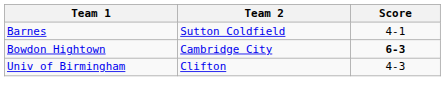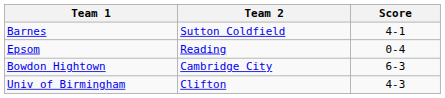+ row: Epsom | Reading | 0-4
Bowdon Hightown | Score: bold -> normal
